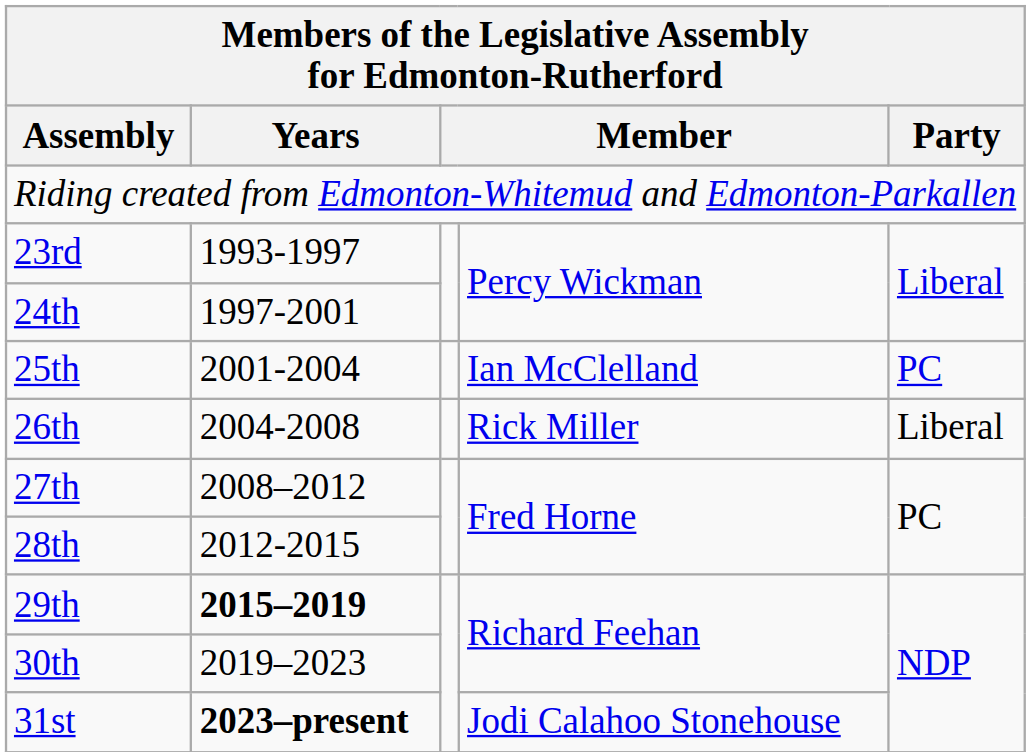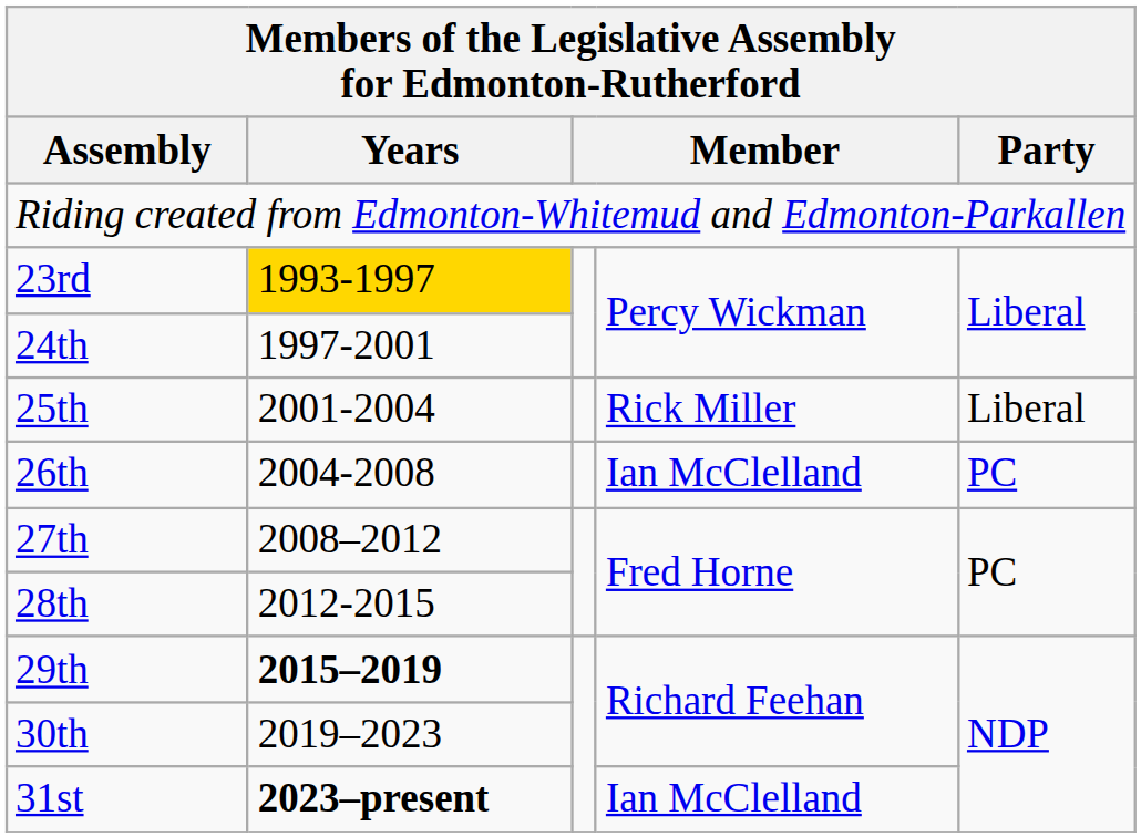23rd | Years: no background -> gold background
25th | column 4: Ian McClelland -> Rick Miller
25th | Party: PC -> Liberal
26th | column 4: Rick Miller -> Ian McClelland
26th | Party: Liberal -> PC
31st | column 4: Jodi Calahoo Stonehouse -> Ian McClelland
